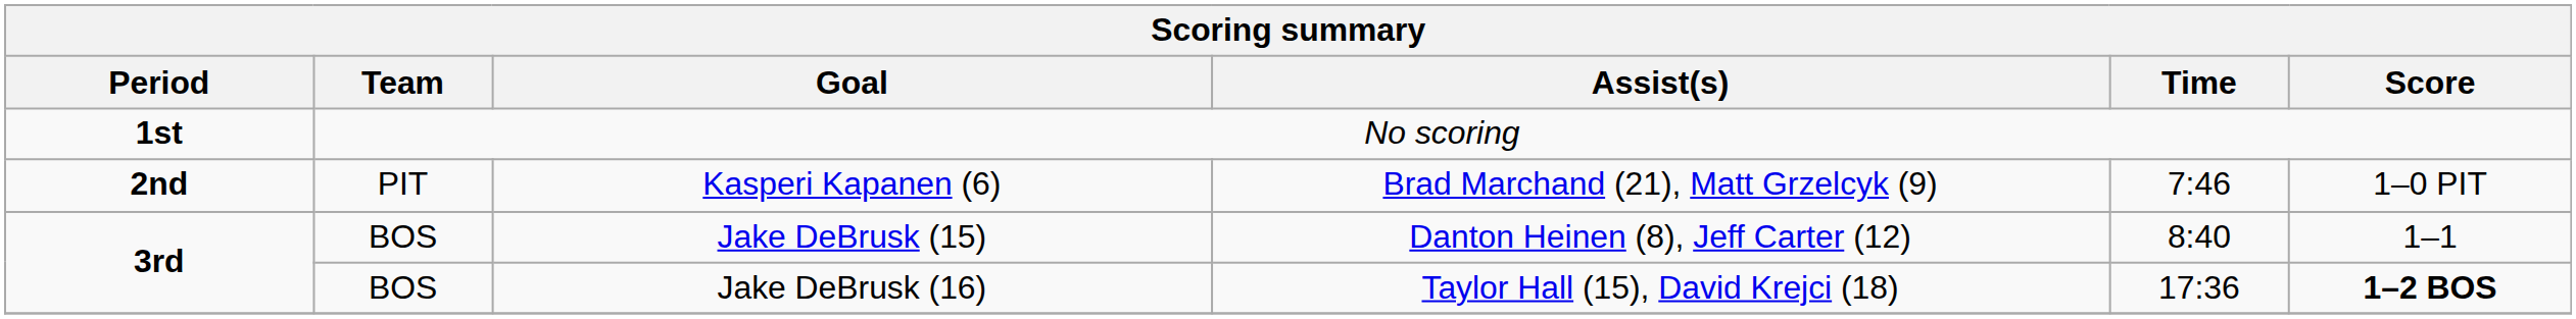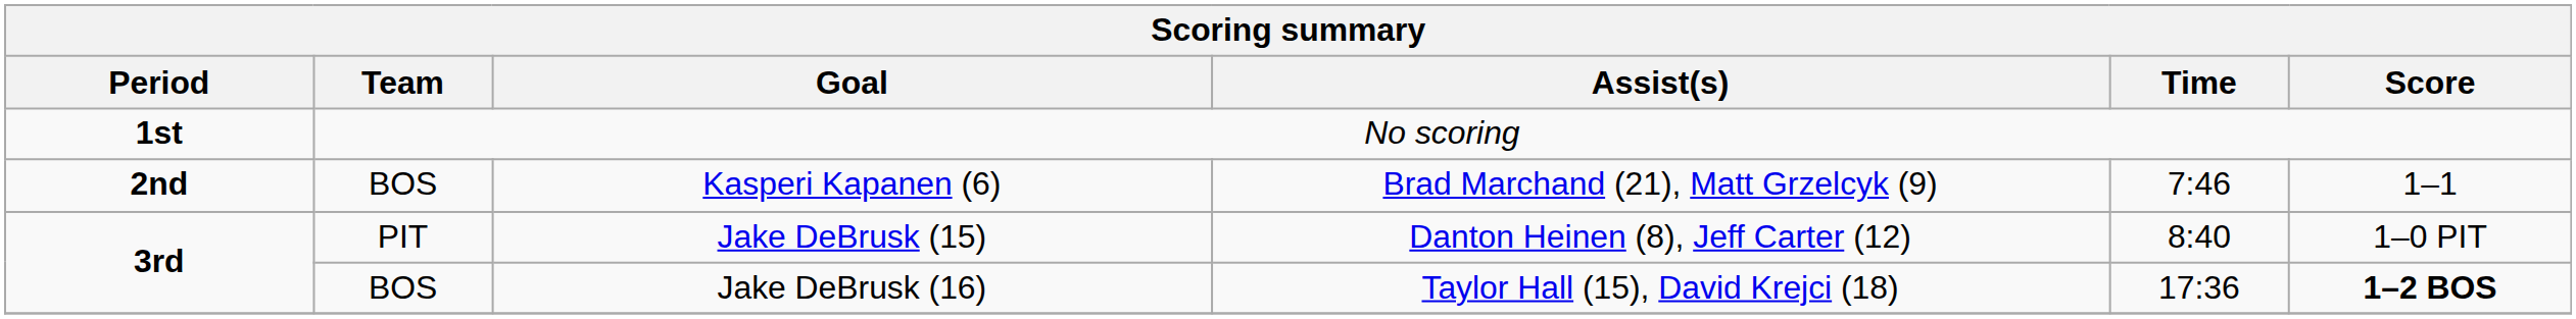Kasperi Kapanen (6) | Team: PIT -> BOS
Kasperi Kapanen (6) | Score: 1–0 PIT -> 1–1
Jake DeBrusk (15) | Team: BOS -> PIT
Jake DeBrusk (15) | Score: 1–1 -> 1–0 PIT
